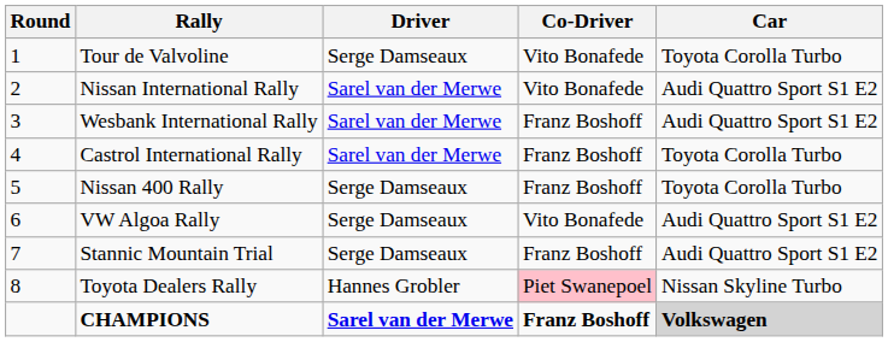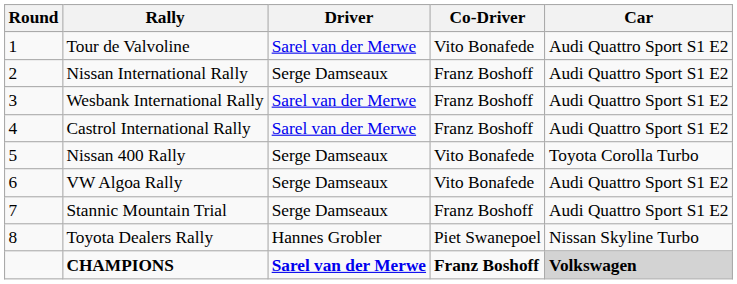Tour de Valvoline | Driver: Serge Damseaux -> Sarel van der Merwe
Tour de Valvoline | Car: Toyota Corolla Turbo -> Audi Quattro Sport S1 E2
Nissan International Rally | Driver: Sarel van der Merwe -> Serge Damseaux
Nissan International Rally | Co-Driver: Vito Bonafede -> Franz Boshoff
Castrol International Rally | Car: Toyota Corolla Turbo -> Audi Quattro Sport S1 E2
Nissan 400 Rally | Co-Driver: Franz Boshoff -> Vito Bonafede
Toyota Dealers Rally | Co-Driver: pink background -> no background
